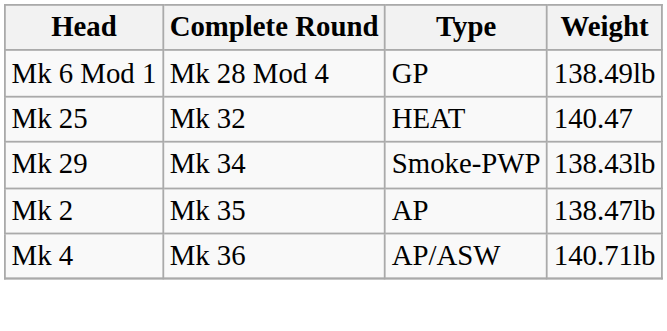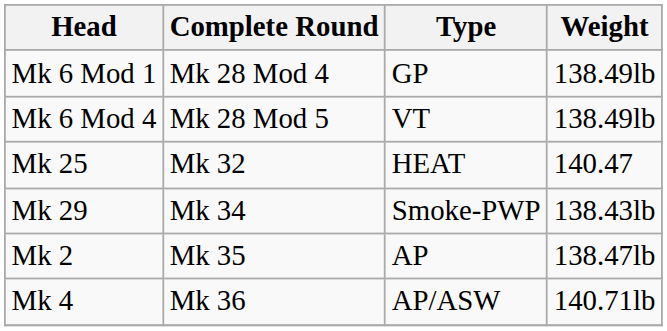+ row: Mk 6 Mod 4 | Mk 28 Mod 5 | VT | 138.49lb
